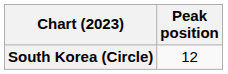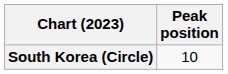South Korea (Circle) | Peak position: 12 -> 10
